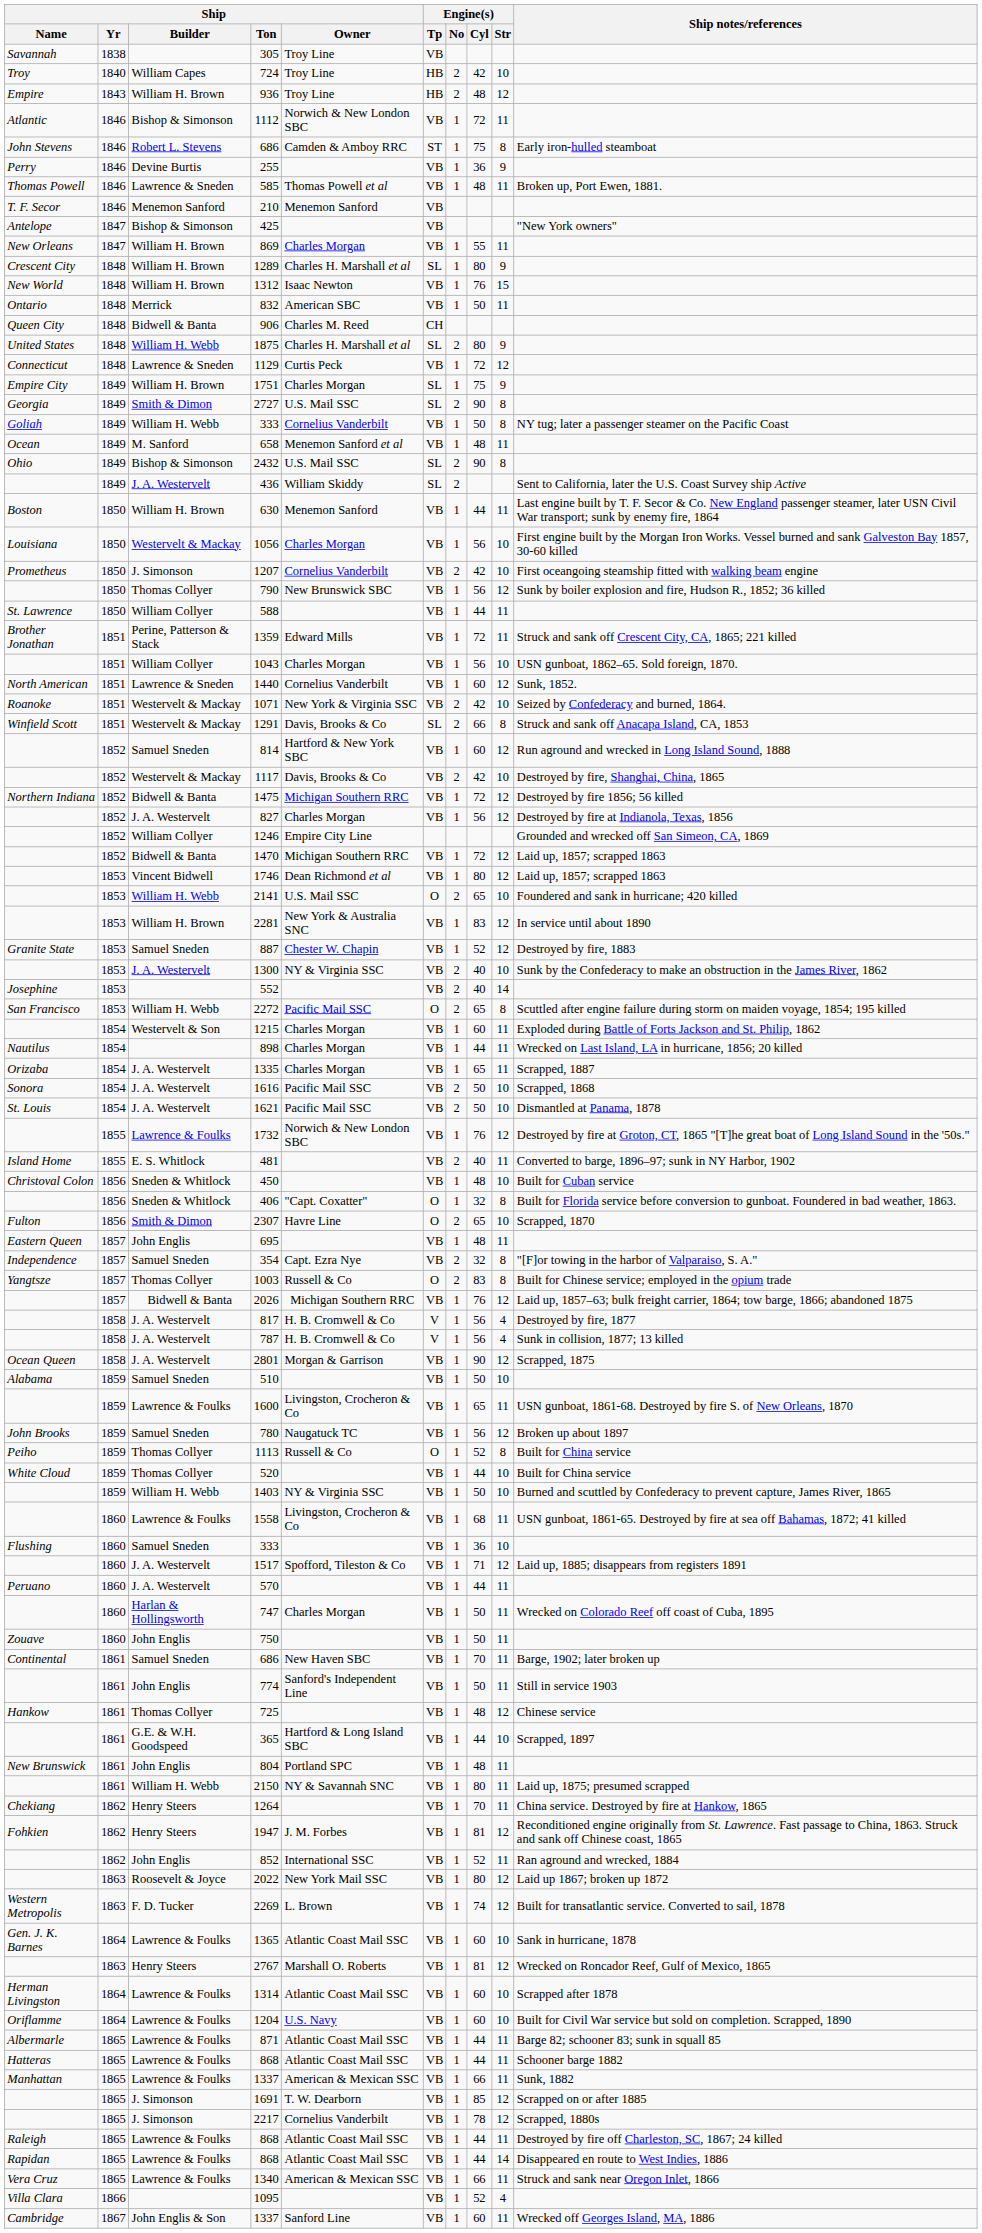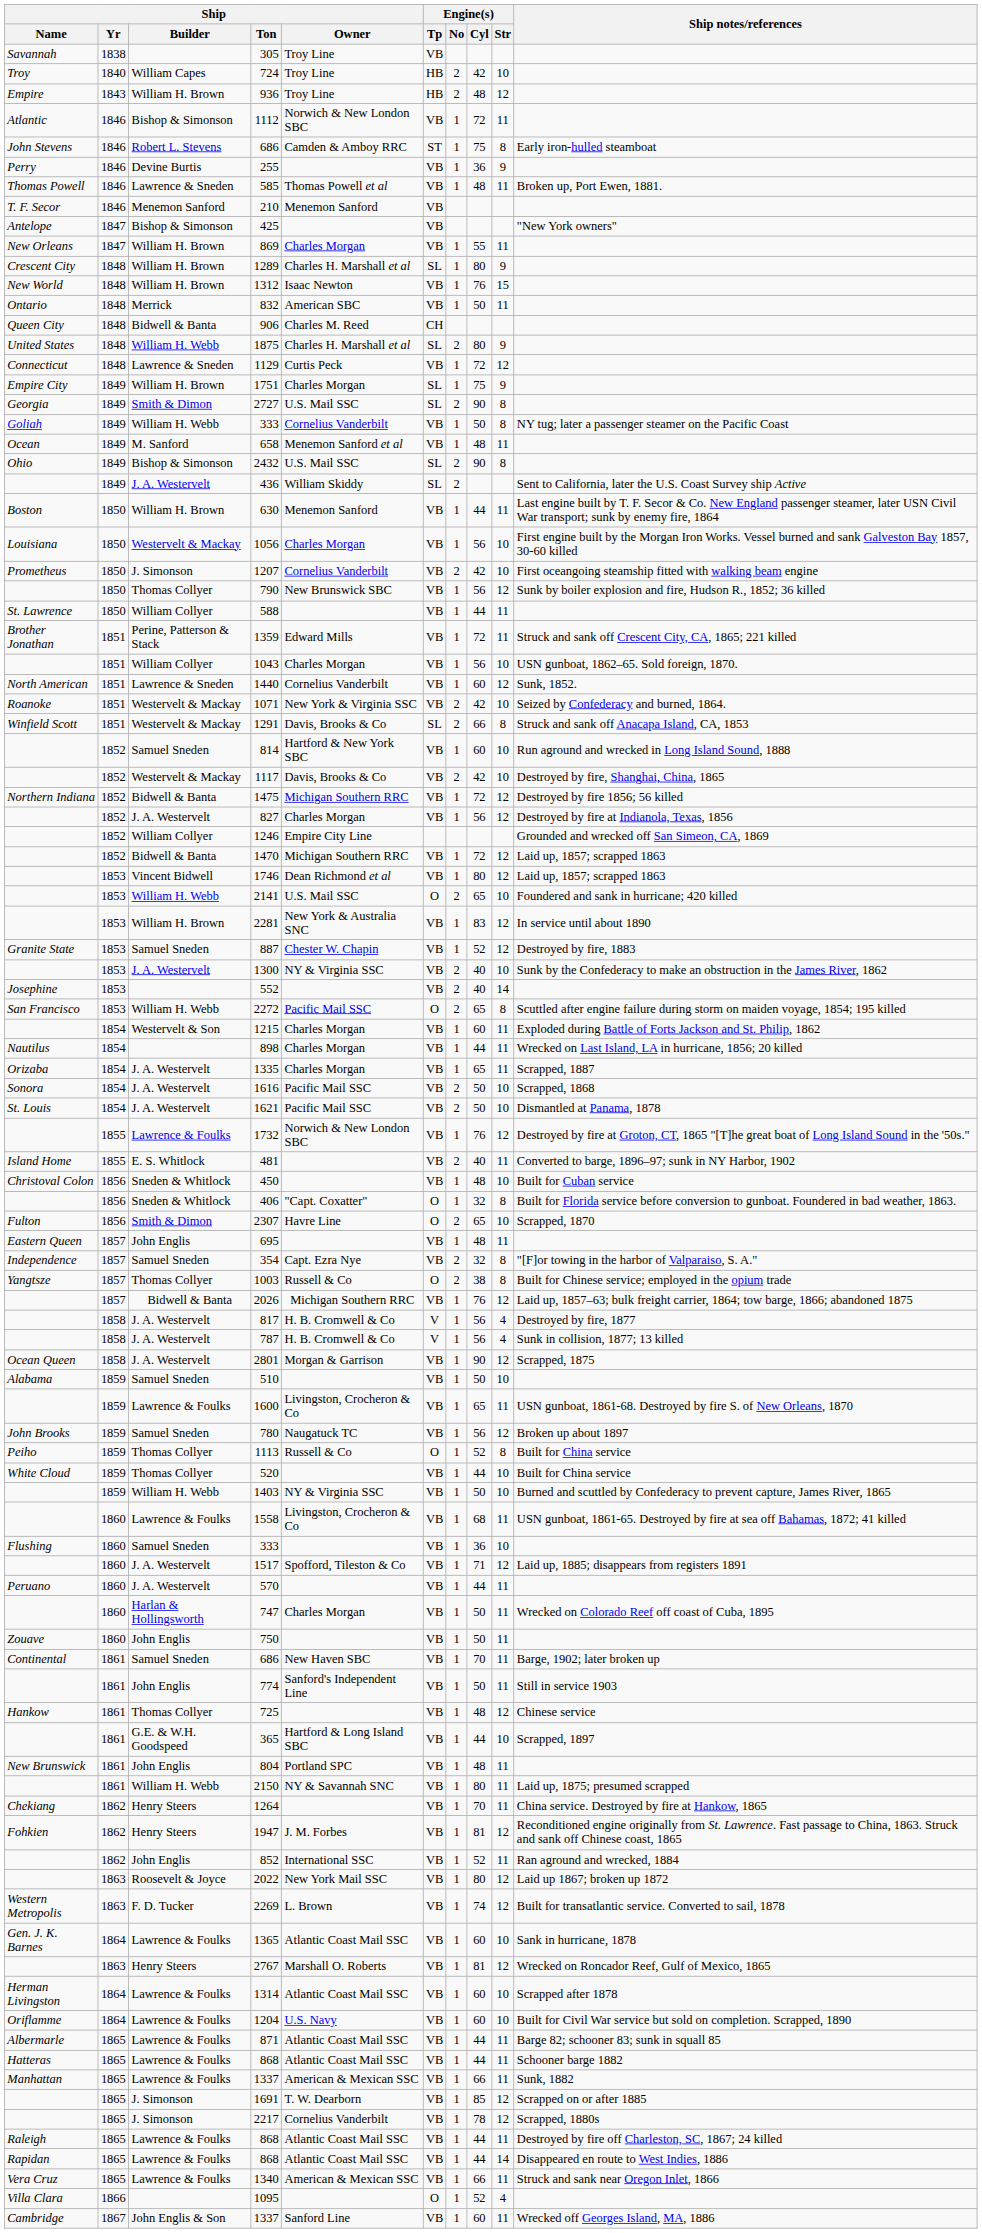814 | Engine(s) / Str: 12 -> 10
1003 | Engine(s) / Cyl: 83 -> 38
1095 | Engine(s) / Tp: VB -> O
